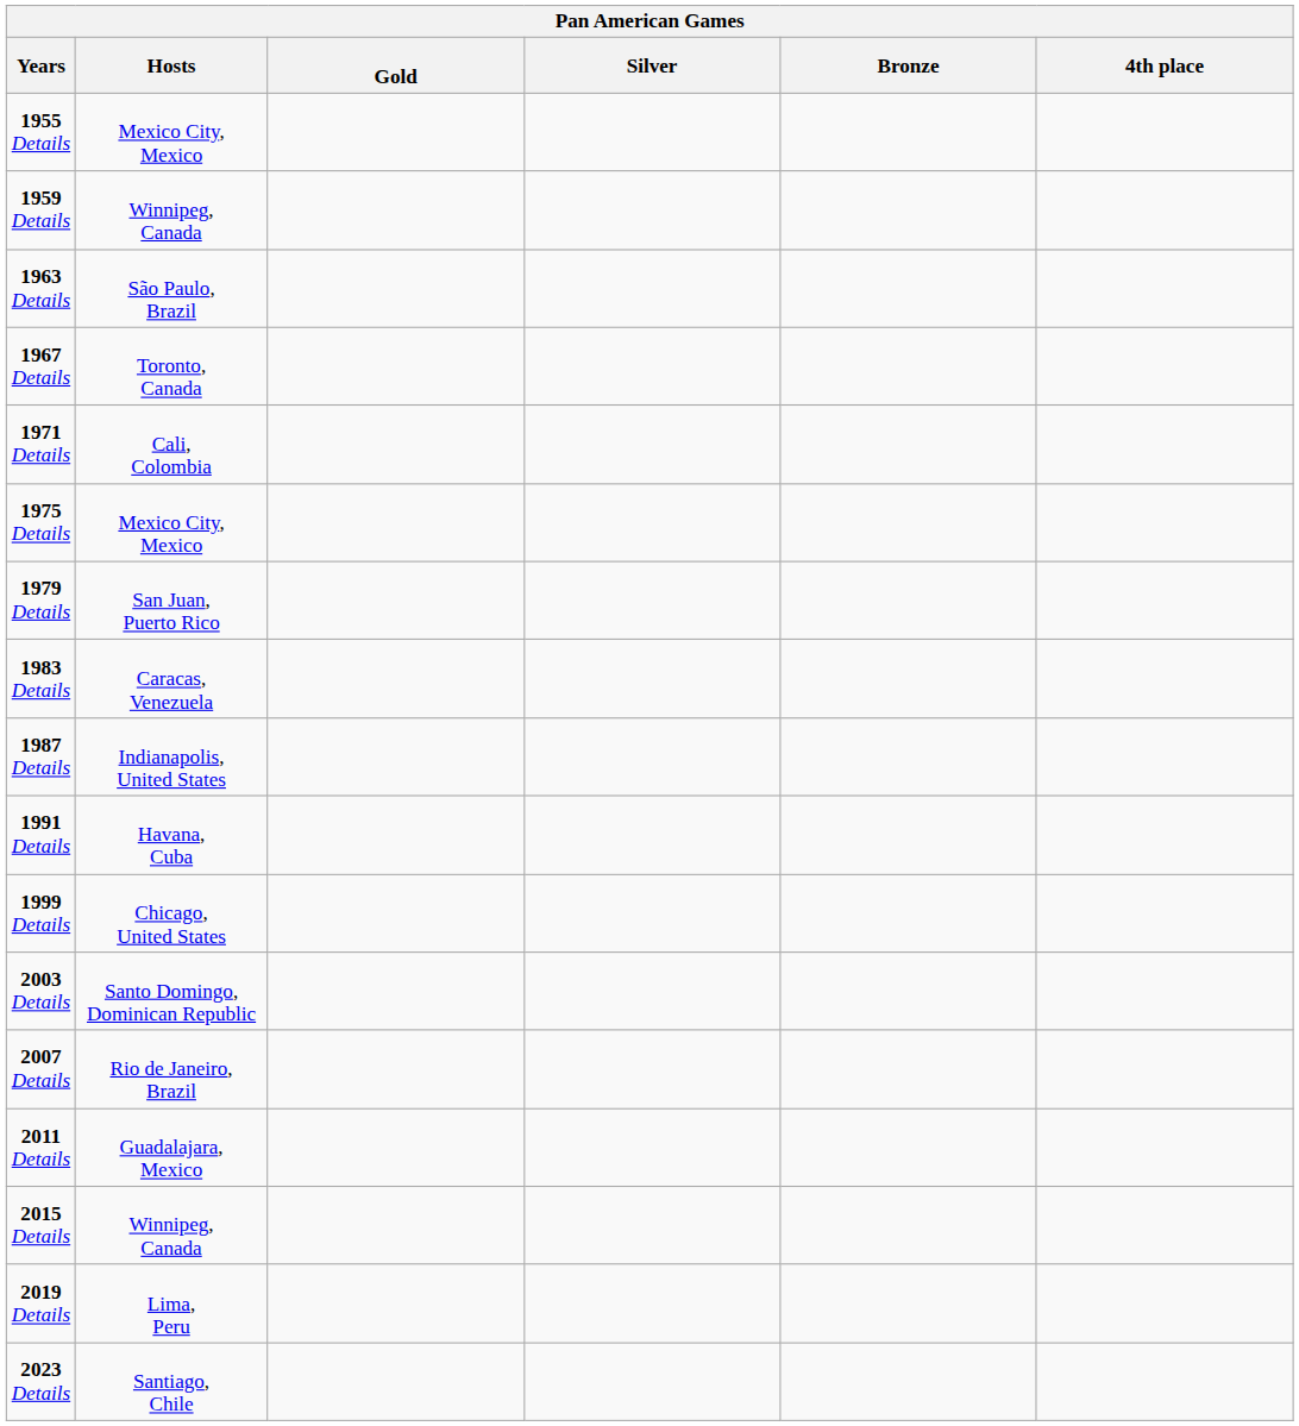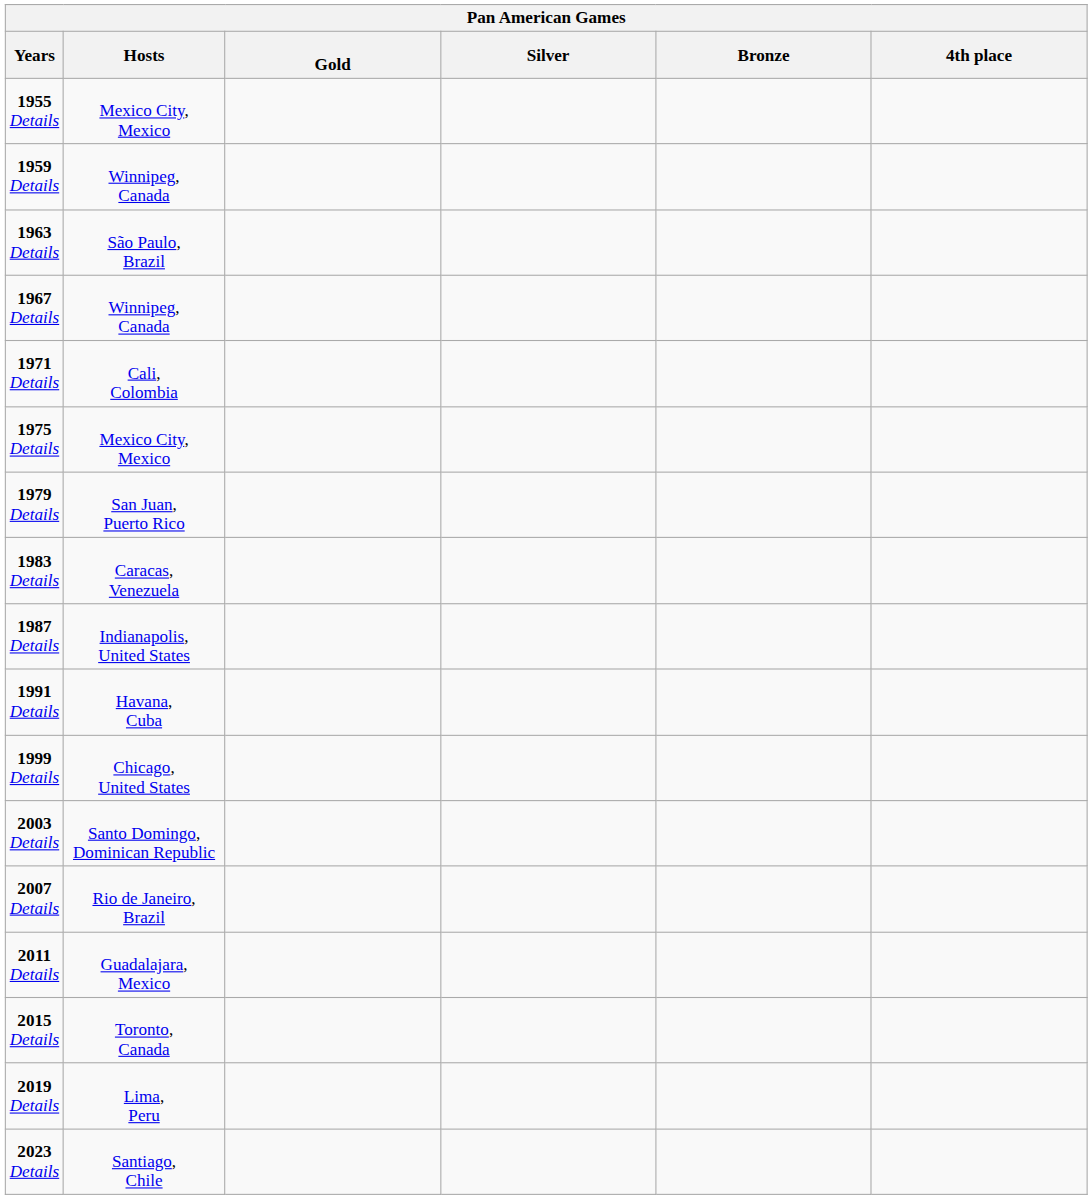1967 Details | Hosts: Toronto, Canada -> Winnipeg, Canada
2015 Details | Hosts: Winnipeg, Canada -> Toronto, Canada
